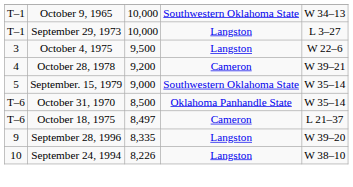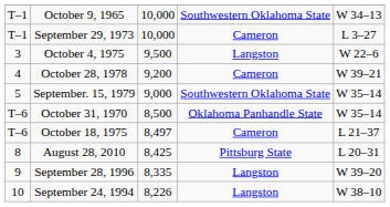September 29, 1973 | column 4: Langston -> Cameron
+ row: 8 | August 28, 2010 | 8,425 | Pittsburg State | L 20–31
